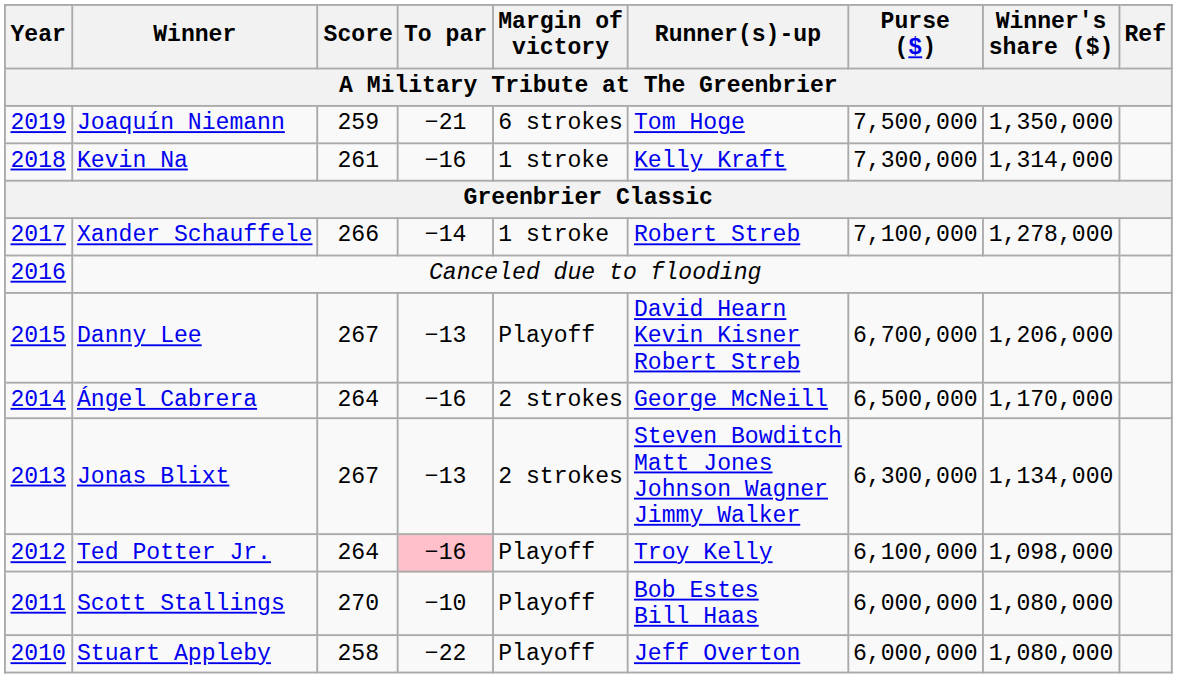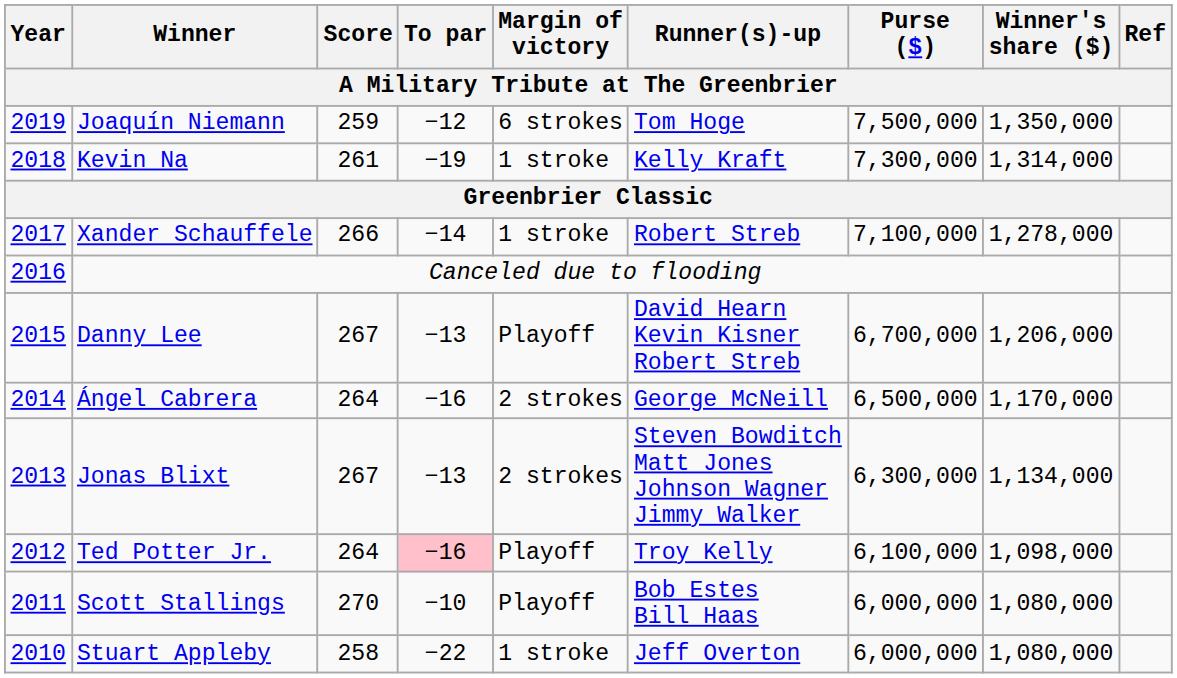Joaquín Niemann | To par: −21 -> −12
Kevin Na | To par: −16 -> −19
Stuart Appleby | Margin of victory: Playoff -> 1 stroke
